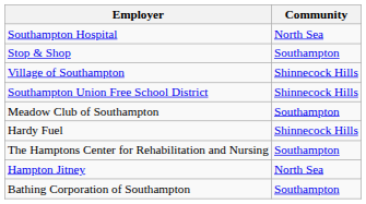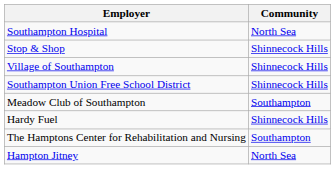Stop & Shop | Community: Southampton -> Shinnecock Hills
- row: Bathing Corporation of Southampton | Southampton
